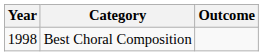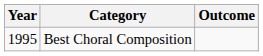Best Choral Composition | Year: 1998 -> 1995
